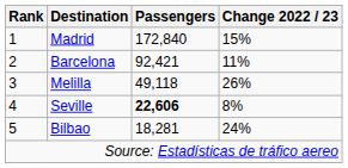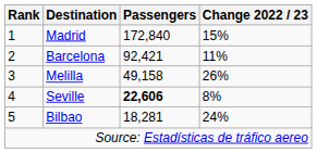Melilla | Passengers: 49,118 -> 49,158
